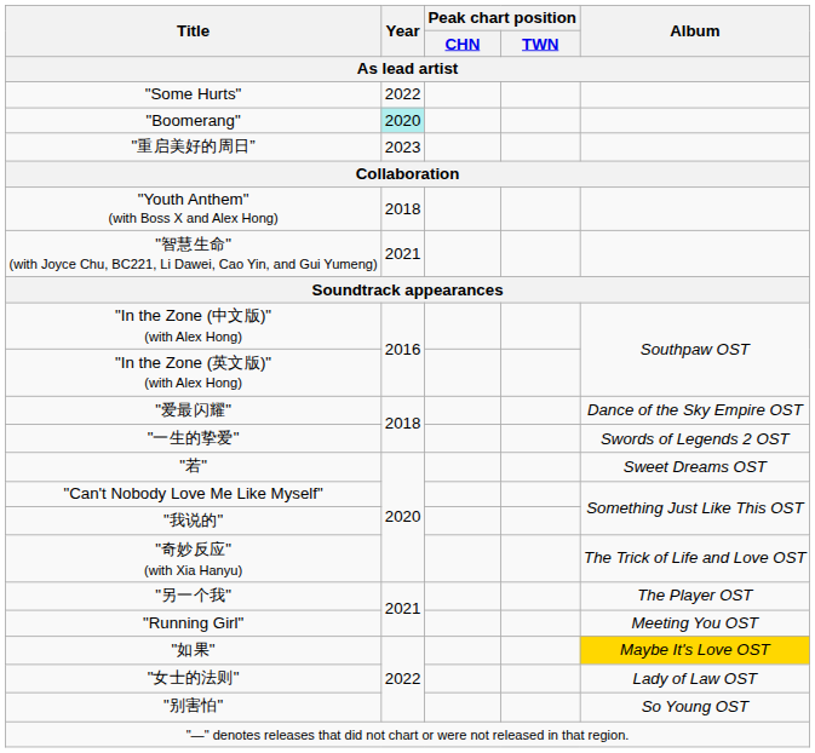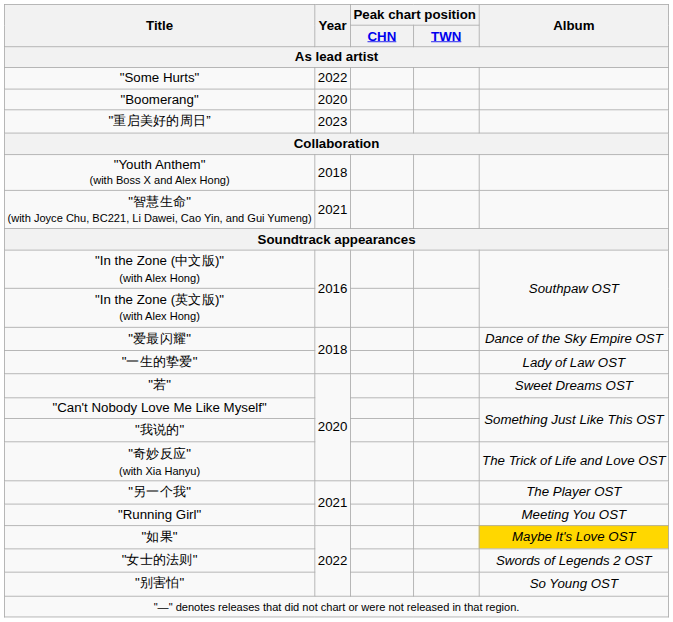"Boomerang" | Year: paleturquoise background -> no background
"一生的挚爱" | Album: Swords of Legends 2 OST -> Lady of Law OST
"女士的法则" | Album: Lady of Law OST -> Swords of Legends 2 OST
